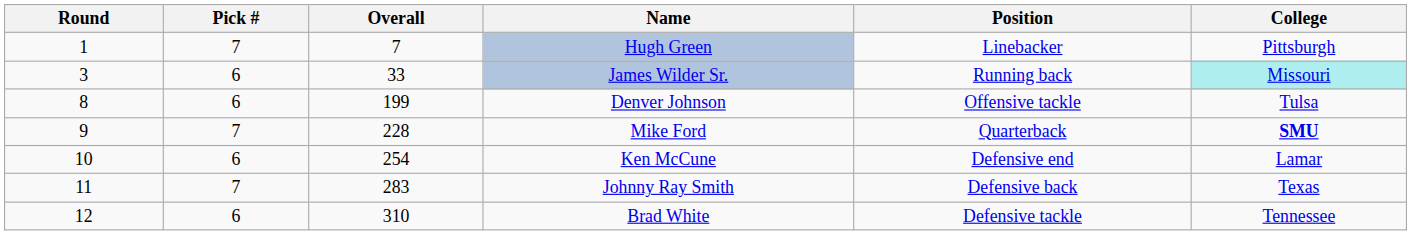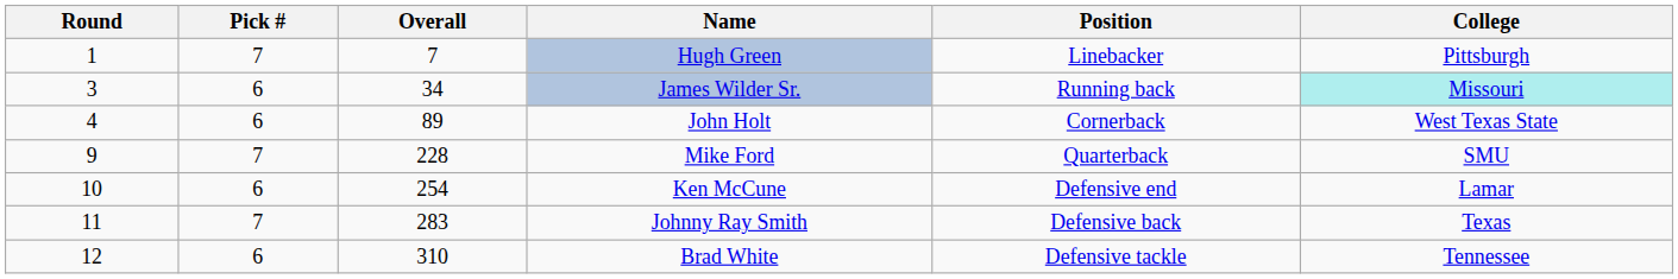James Wilder Sr. | Overall: 33 -> 34
+ row: 4 | 6 | 89 | John Holt | Cornerback | West Texas State
- row: 8 | 6 | 199 | Denver Johnson | Offensive tackle | Tulsa
Mike Ford | College: bold -> normal
